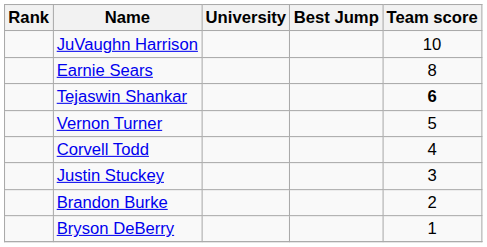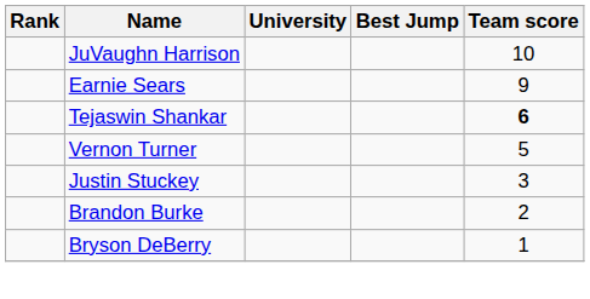Earnie Sears | Team score: 8 -> 9
- row: Corvell Todd | 4
